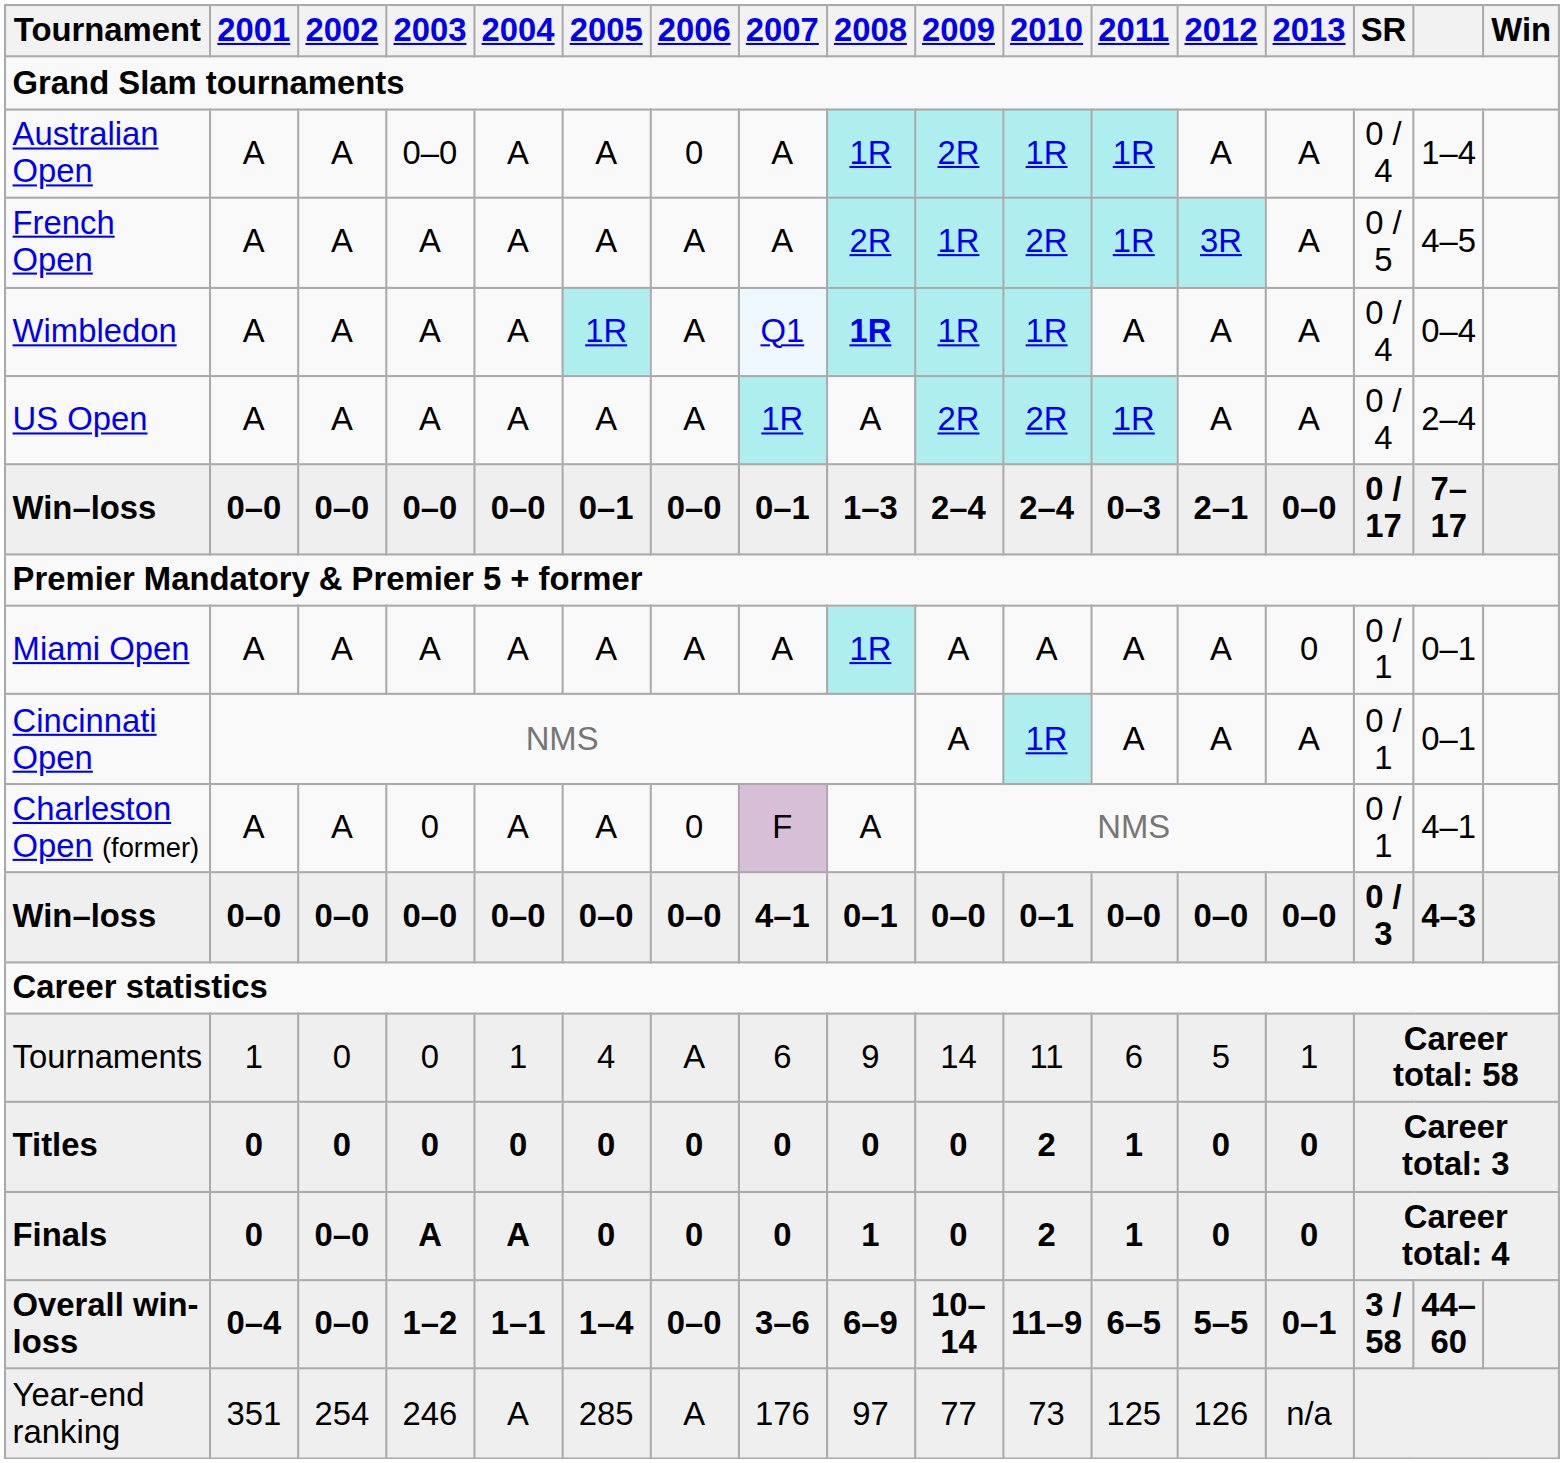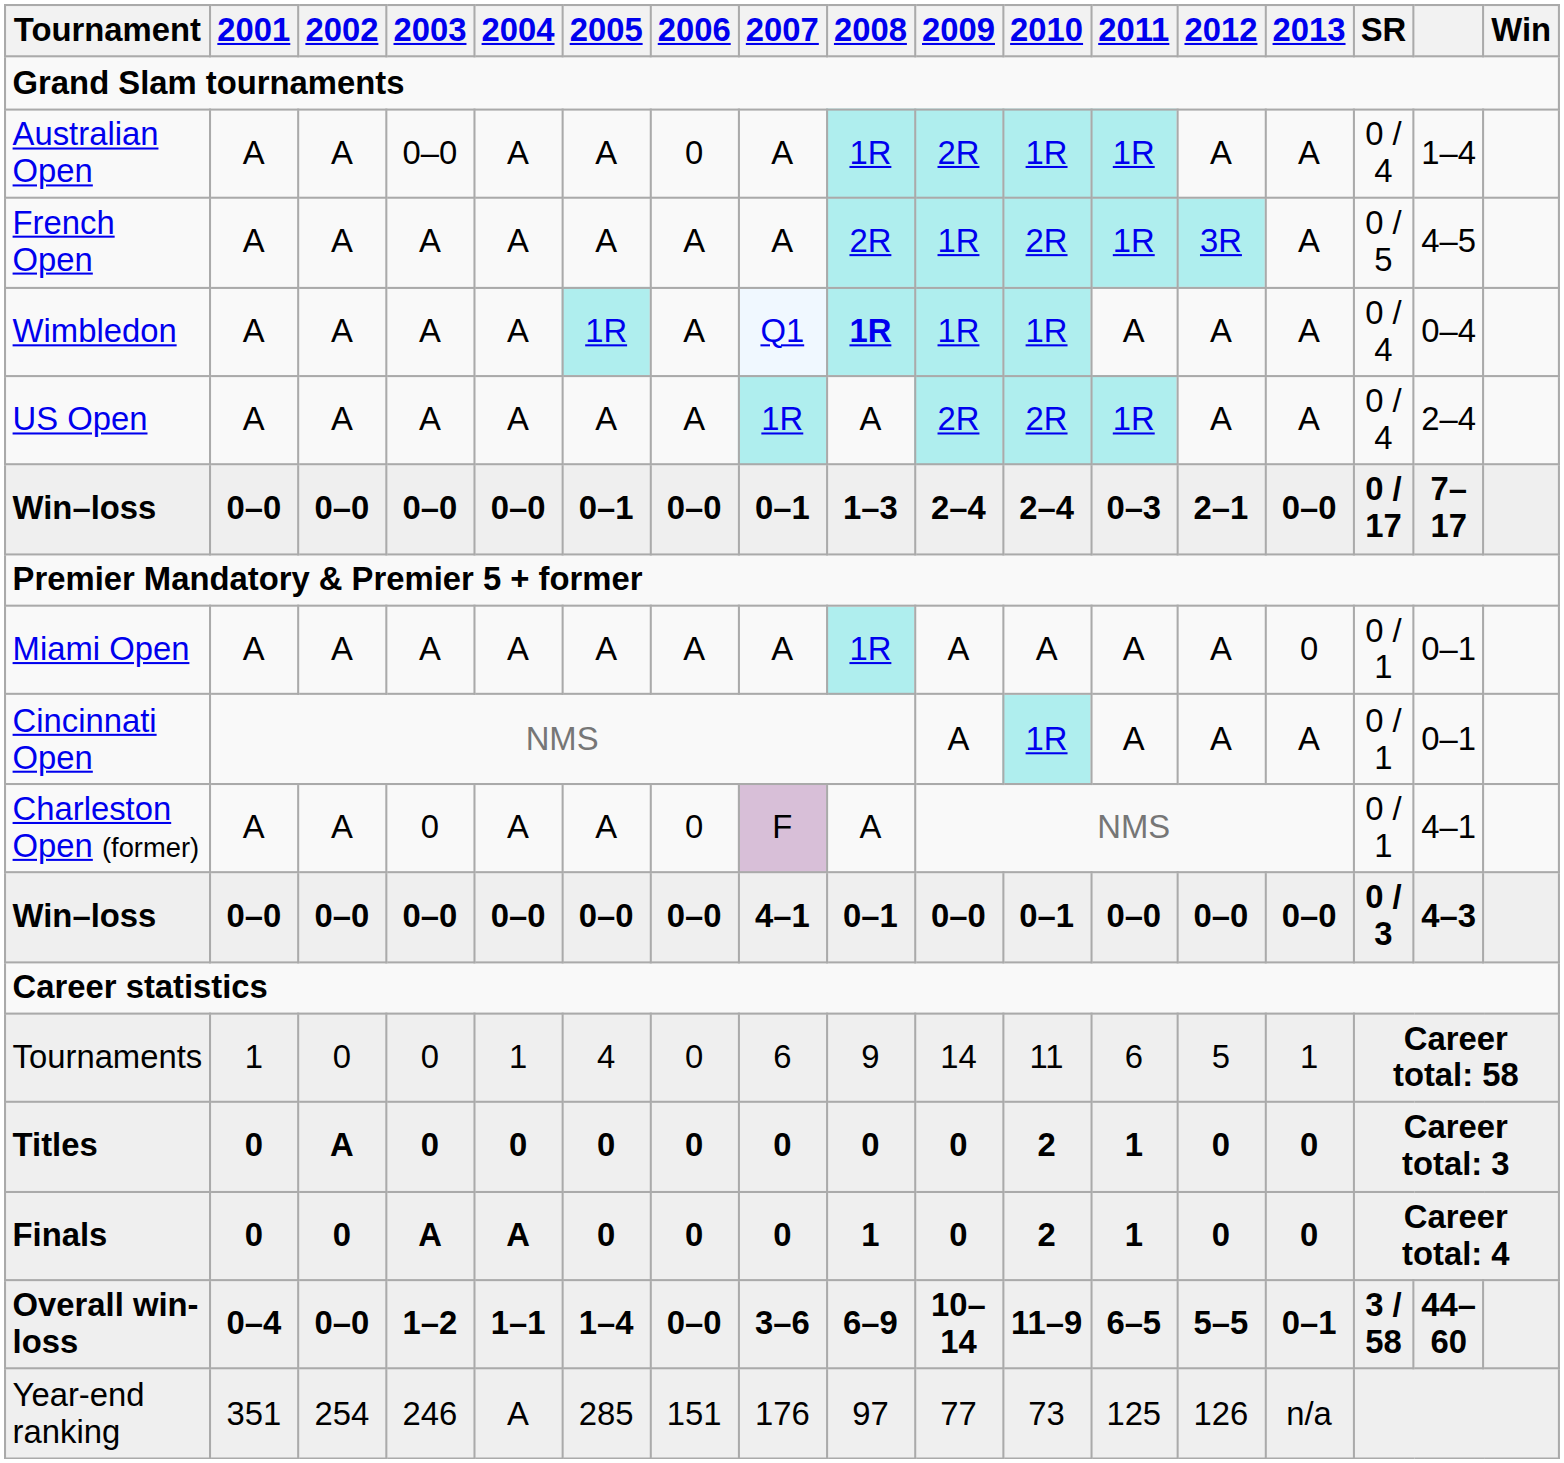Tournaments | 2006: A -> 0
Titles | 2002: 0 -> A
Finals | 2002: 0–0 -> 0
Year-end ranking | 2006: A -> 151
